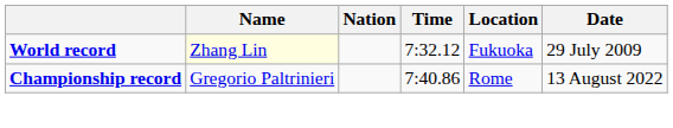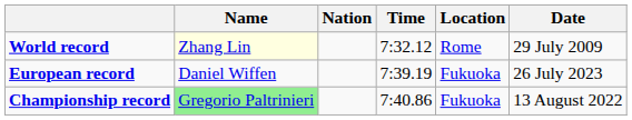World record | Location: Fukuoka -> Rome
+ row: European record | Daniel Wiffen | 7:39.19 | Fukuoka | 26 July 2023
Championship record | Name: no background -> lightgreen background
Championship record | Location: Rome -> Fukuoka
